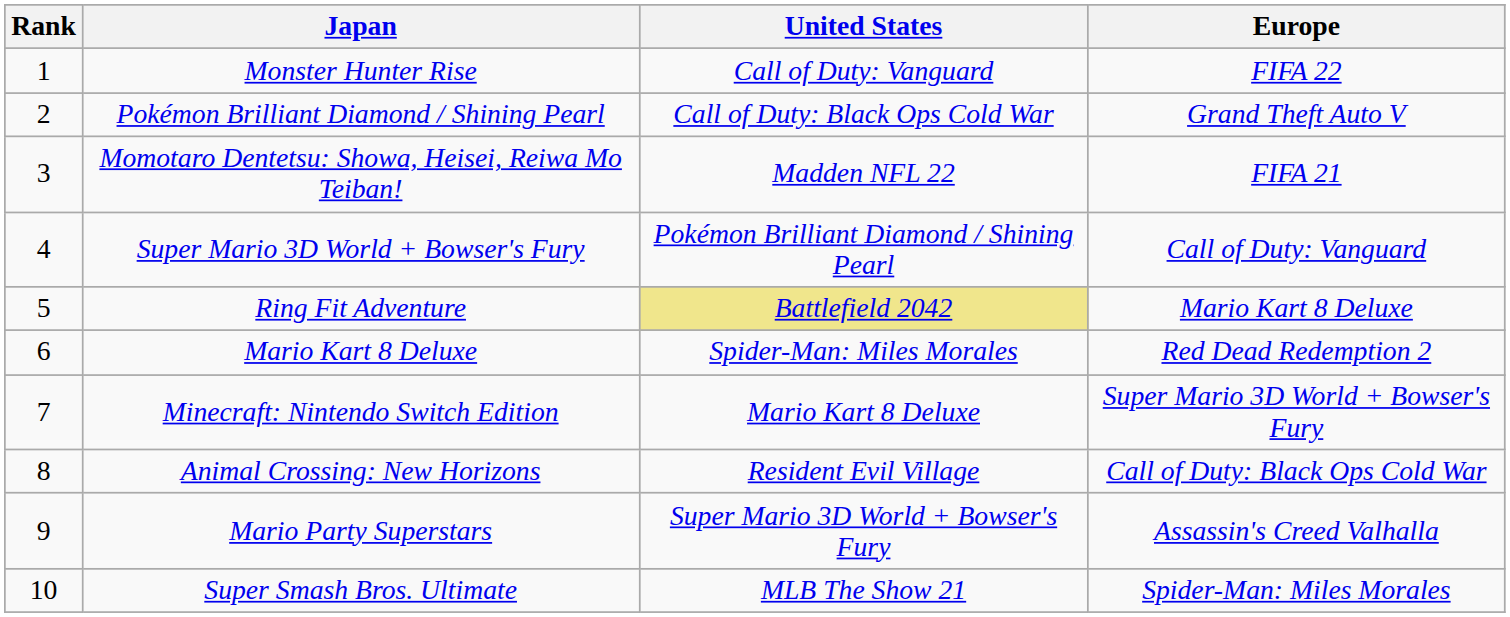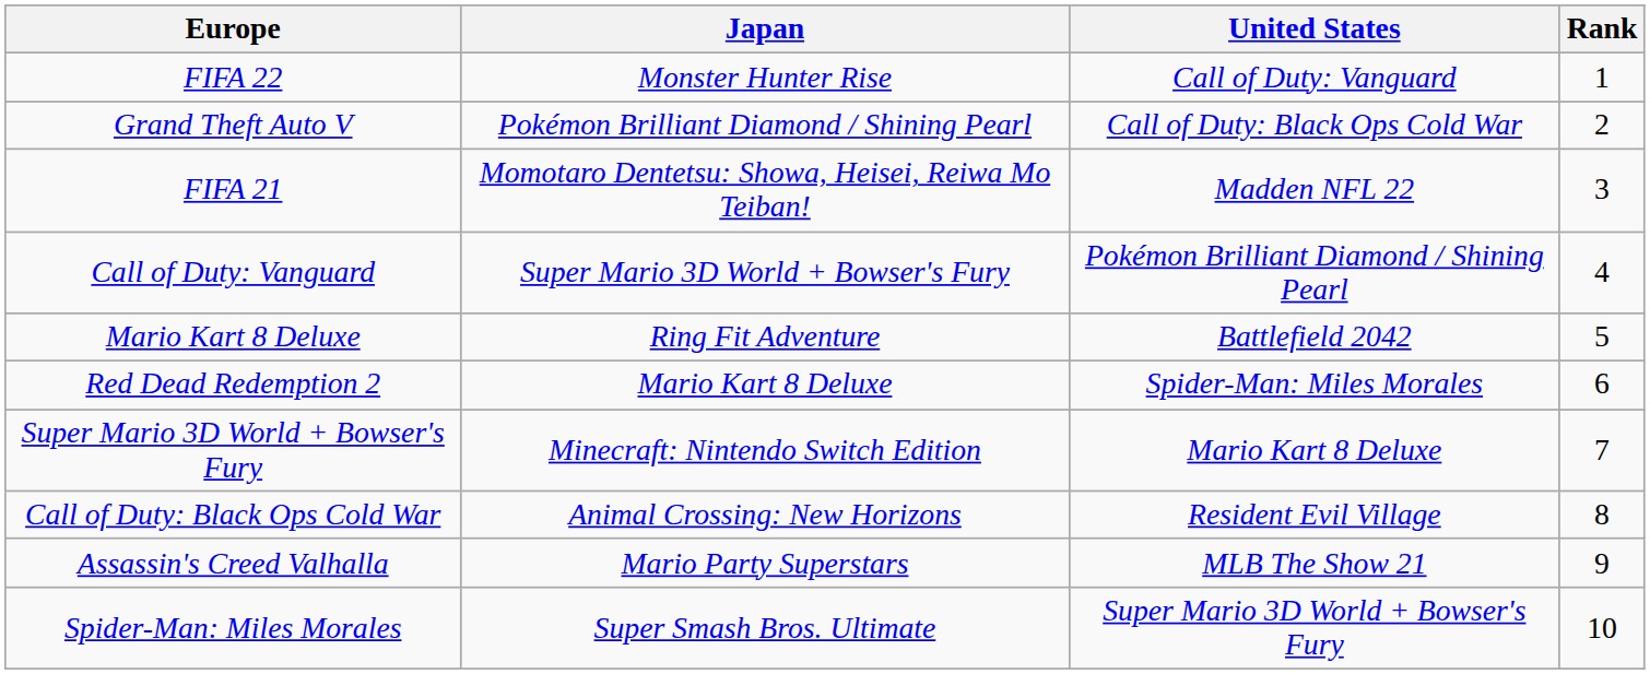columns swapped: Rank <-> Europe
Ring Fit Adventure | United States: khaki background -> no background
Mario Party Superstars | United States: Super Mario 3D World + Bowser's Fury -> MLB The Show 21
Super Smash Bros. Ultimate | United States: MLB The Show 21 -> Super Mario 3D World + Bowser's Fury
